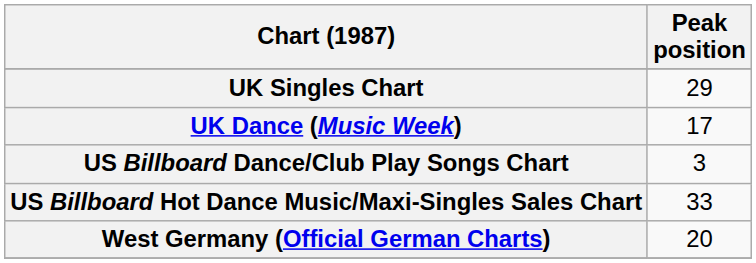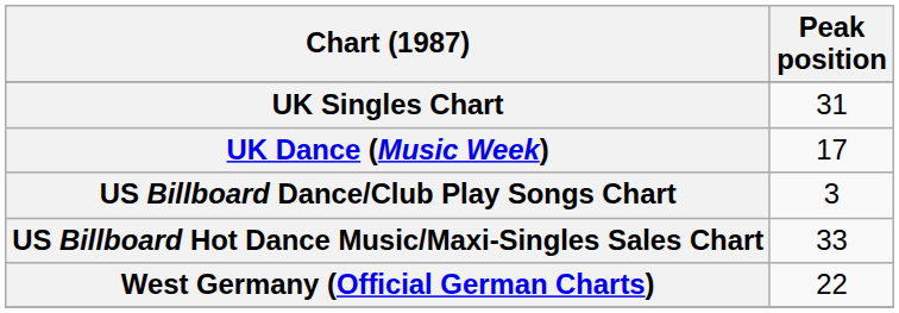UK Singles Chart | Peak position: 29 -> 31
West Germany (Official German Charts) | Peak position: 20 -> 22
